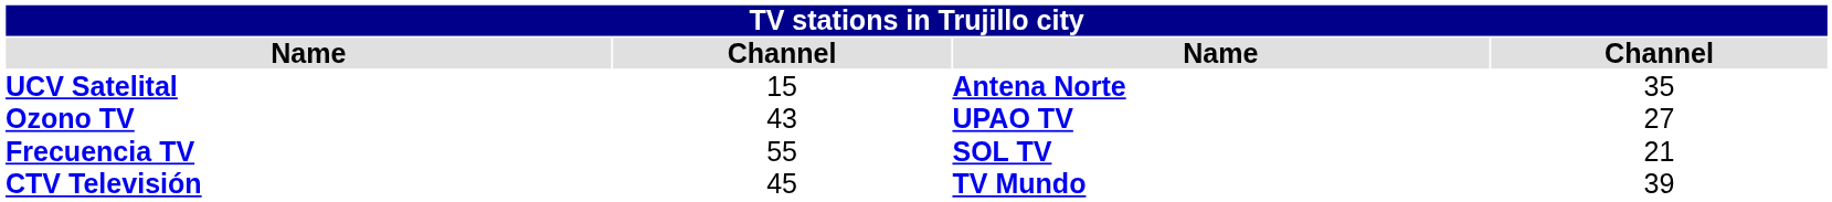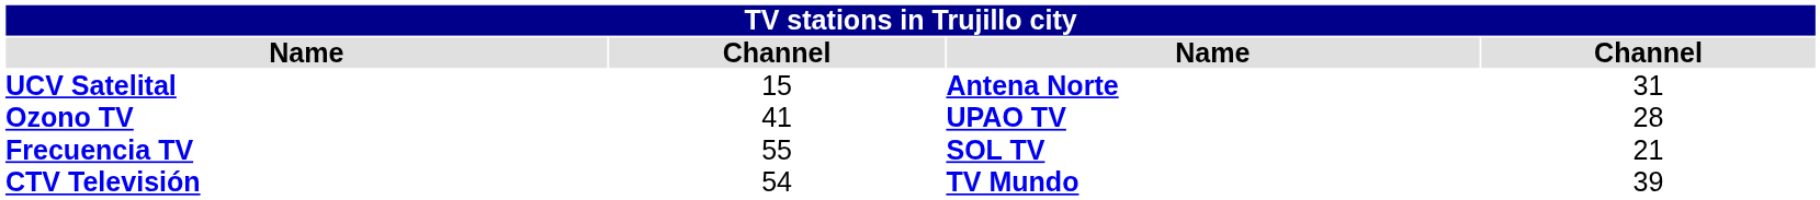UCV Satelital | column 4: 35 -> 31
Ozono TV | column 2: 43 -> 41
Ozono TV | column 4: 27 -> 28
CTV Televisión | column 2: 45 -> 54
